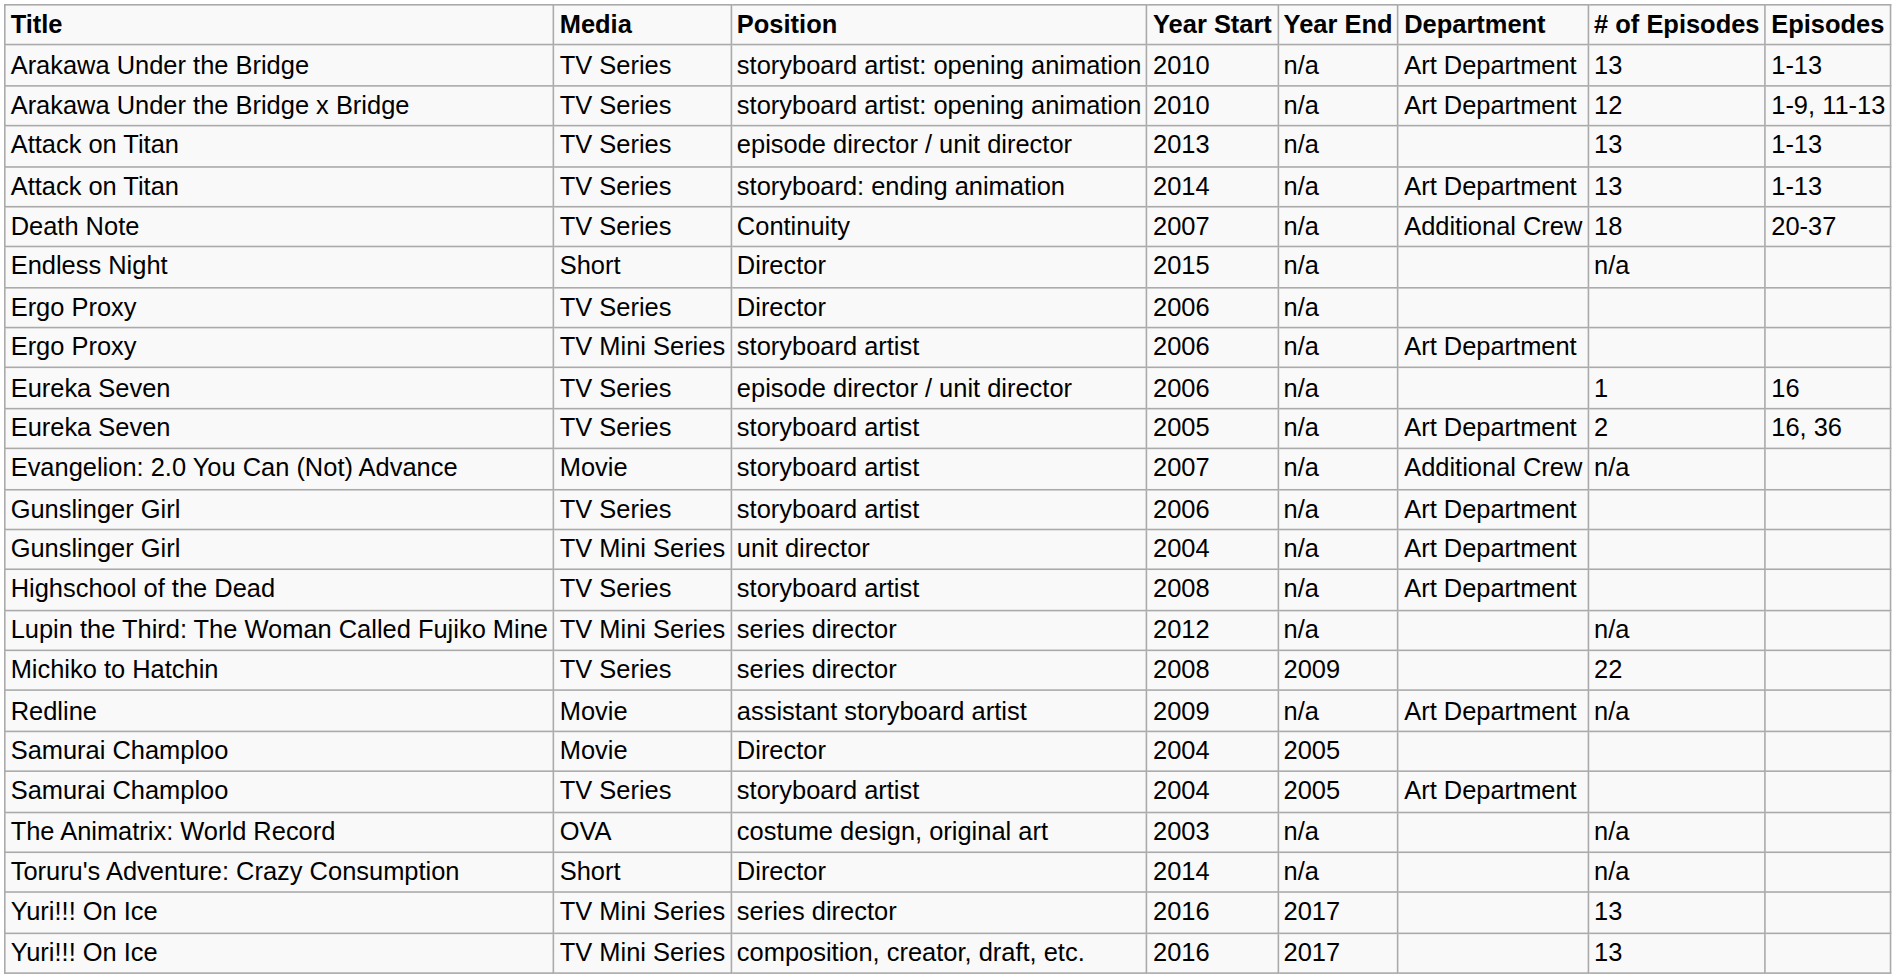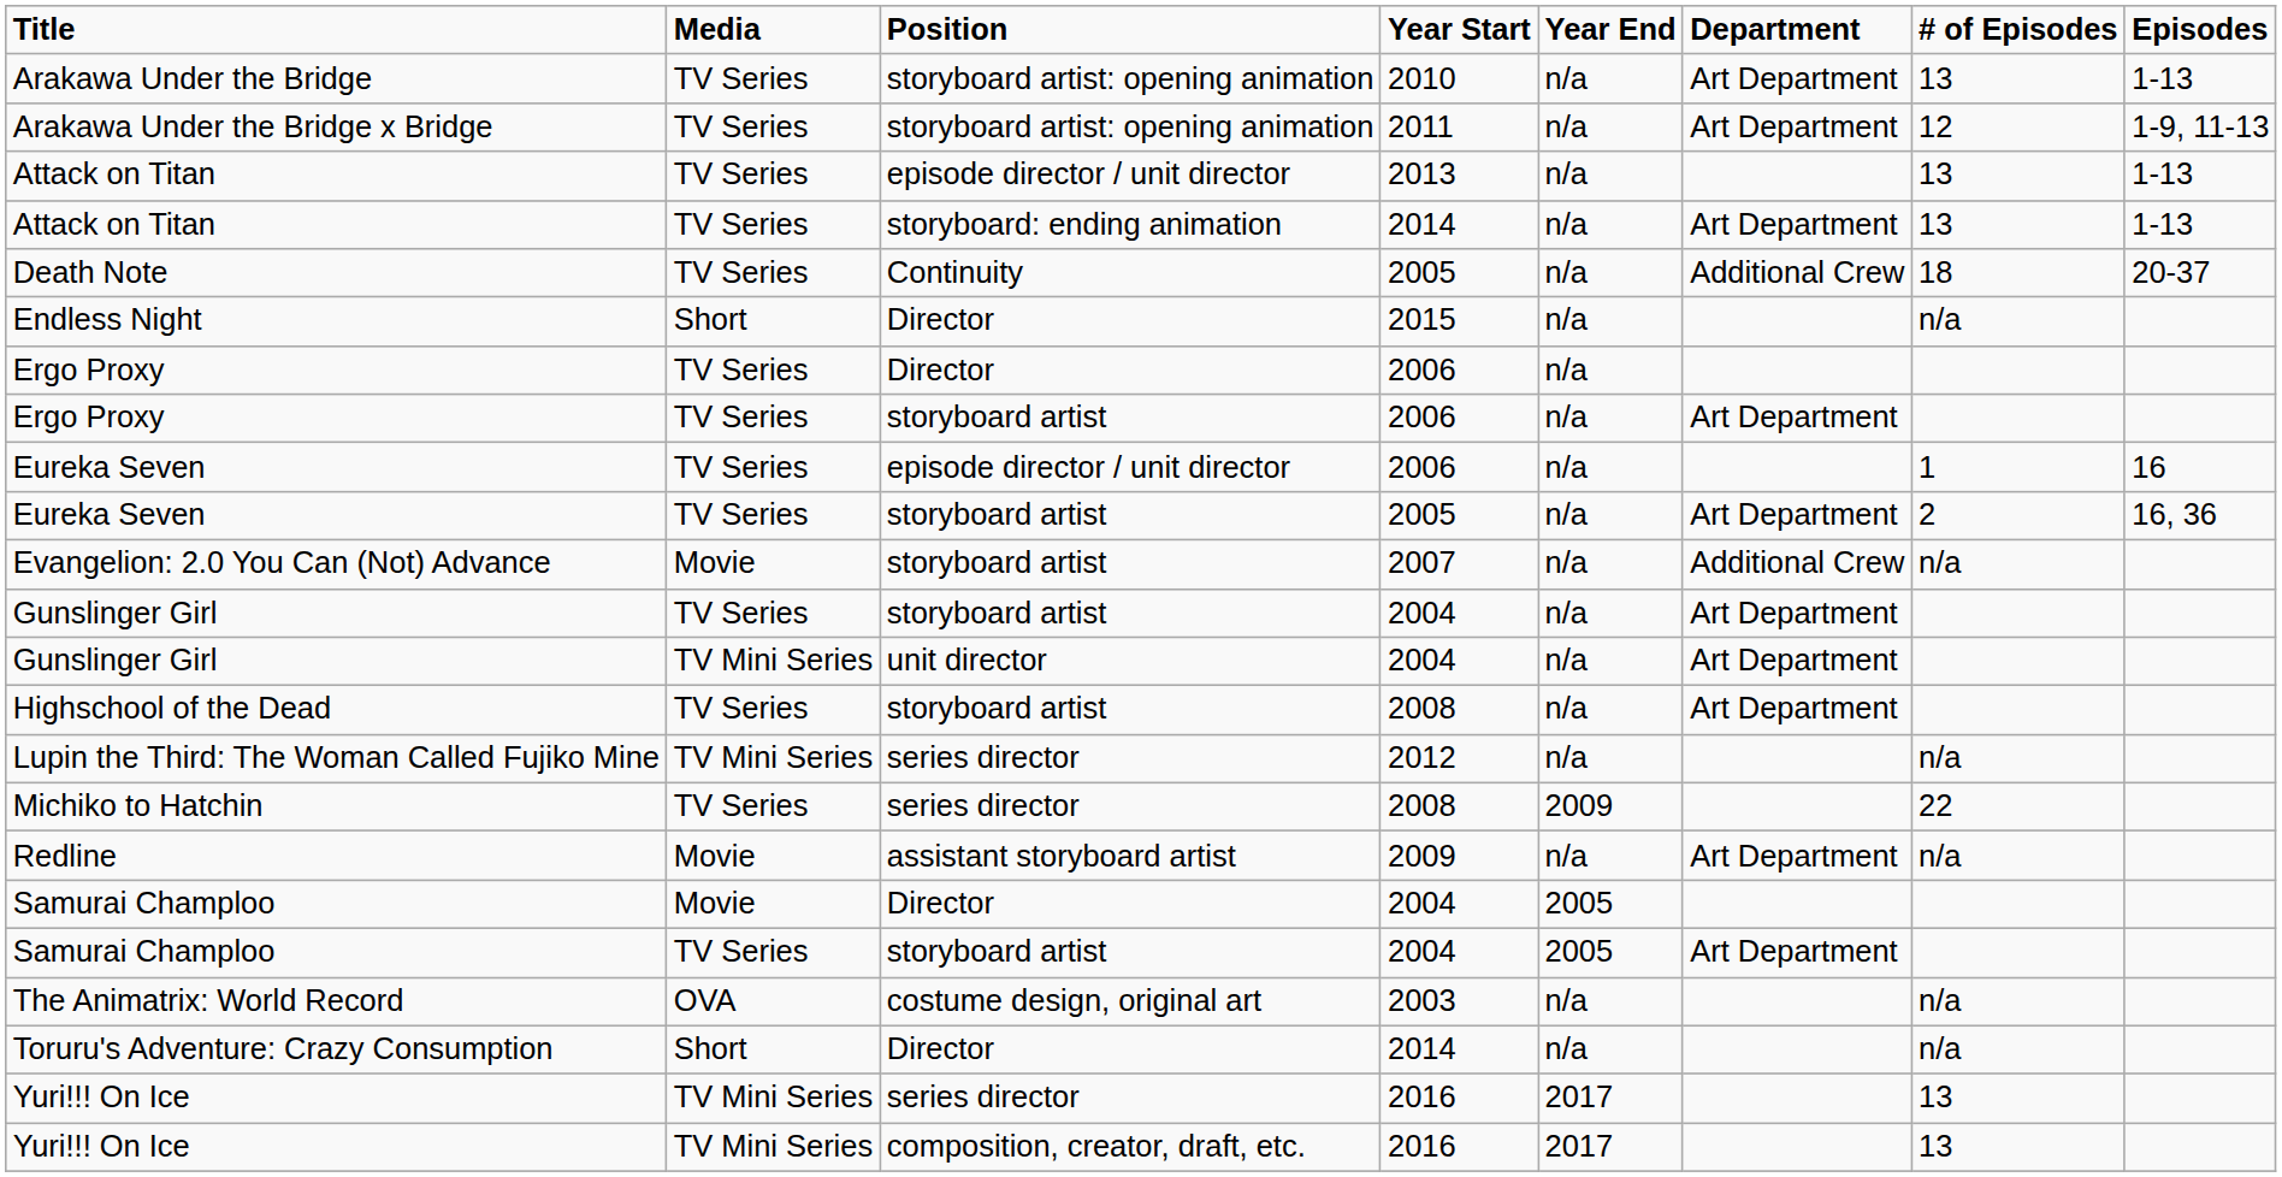Arakawa Under the Bridge x Bridge | Year Start: 2010 -> 2011
Death Note | Year Start: 2007 -> 2005
Ergo Proxy / storyboard artist | Media: TV Mini Series -> TV Series
Gunslinger Girl / storyboard artist | Year Start: 2006 -> 2004
